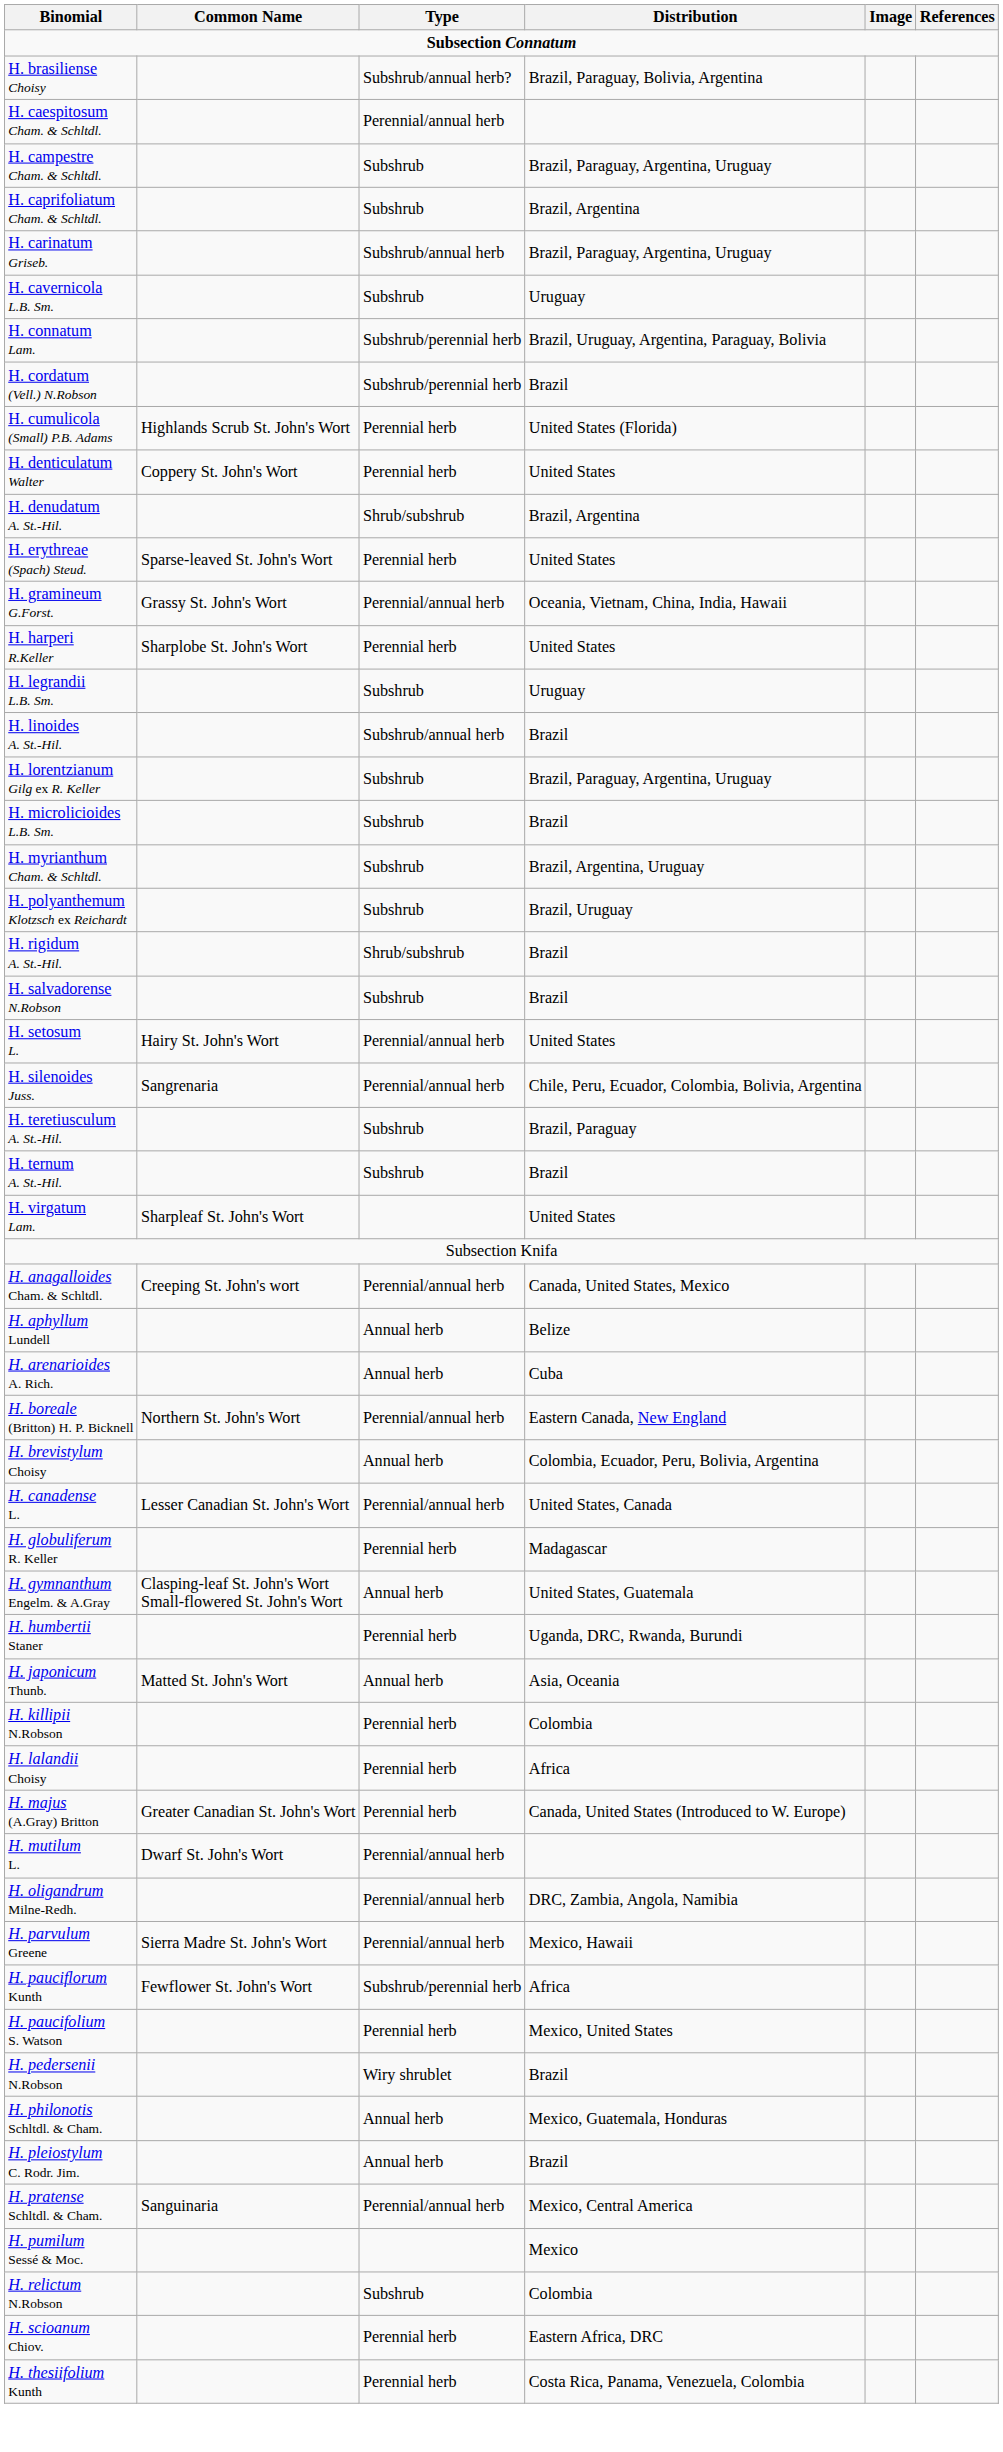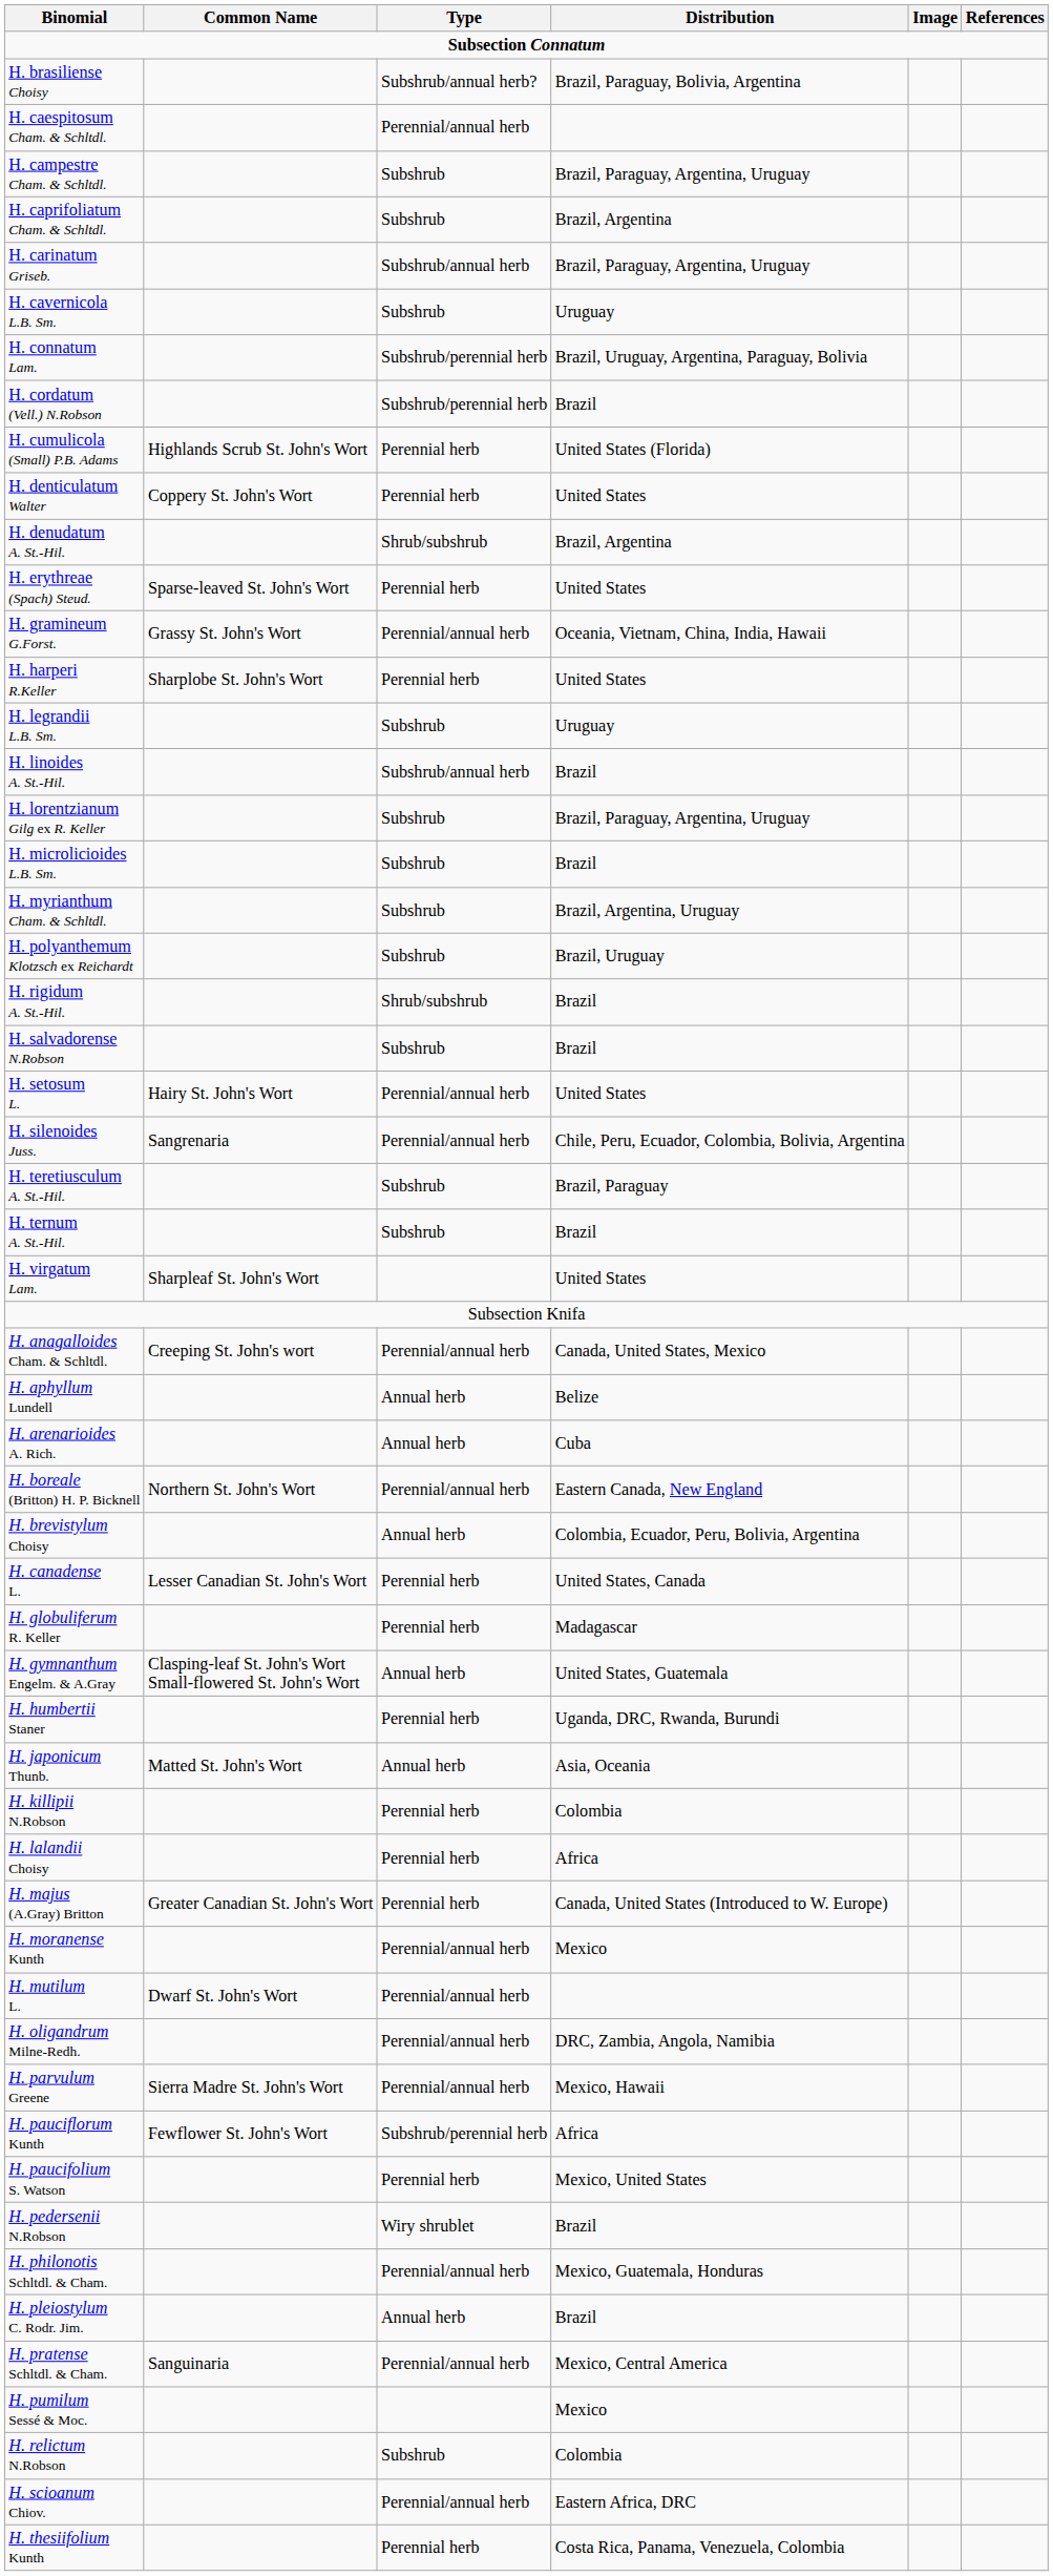H. canadense L. | Type: Perennial/annual herb -> Perennial herb
+ row: H. moranense Kunth | Perennial/annual herb | Mexico
H. philonotis Schltdl. & Cham. | Type: Annual herb -> Perennial/annual herb
H. scioanum Chiov. | Type: Perennial herb -> Perennial/annual herb
